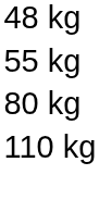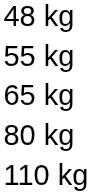+ row: 65 kg
